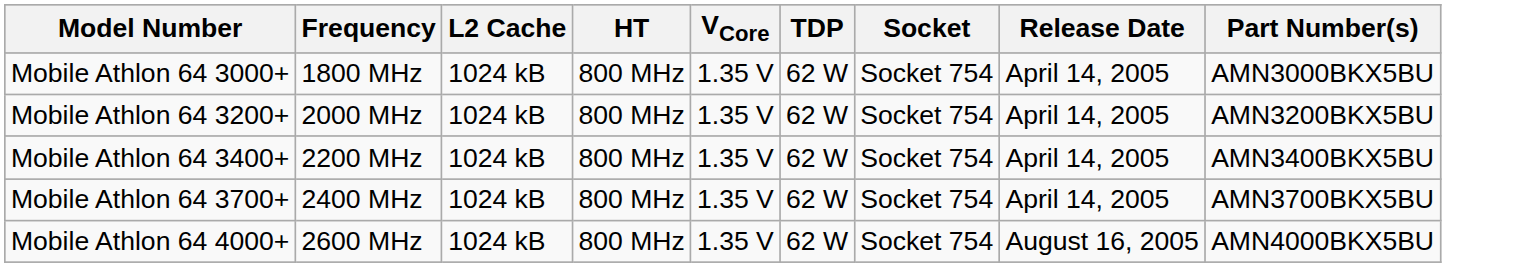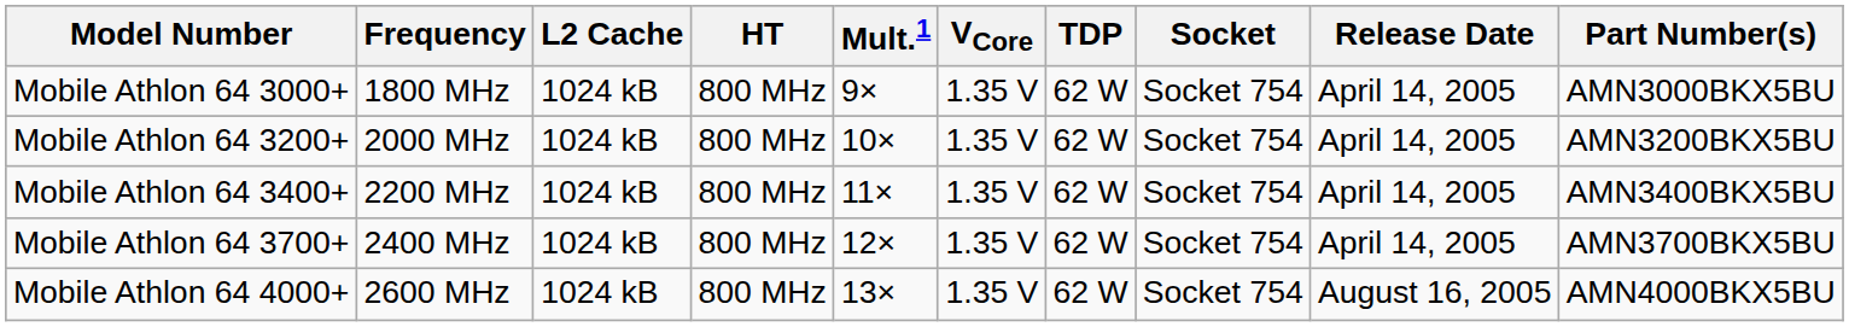+ column: Mult.1 | 9× | 10× | 11× | 12× | 13×
